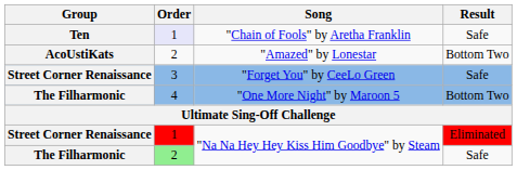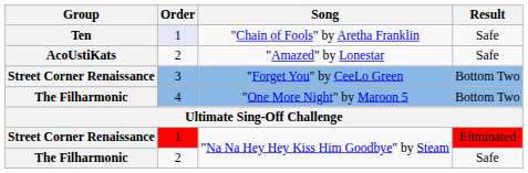"Amazed" by Lonestar | Result: Bottom Two -> Safe
"Forget You" by CeeLo Green | Result: Safe -> Bottom Two
The Filharmonic / "Na Na Hey Hey Kiss Him Goodbye" by Steam | Order: lightgreen background -> no background
